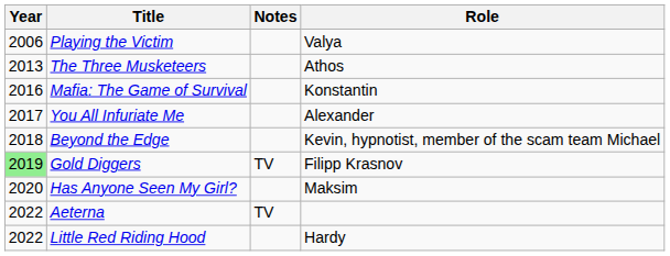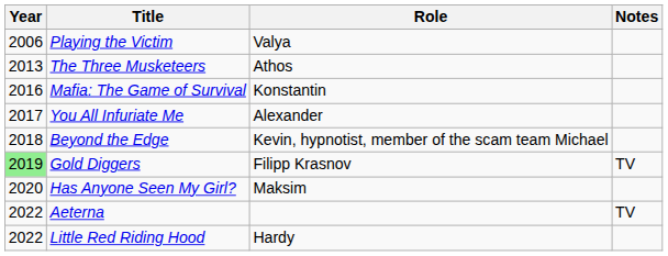columns swapped: Role <-> Notes
